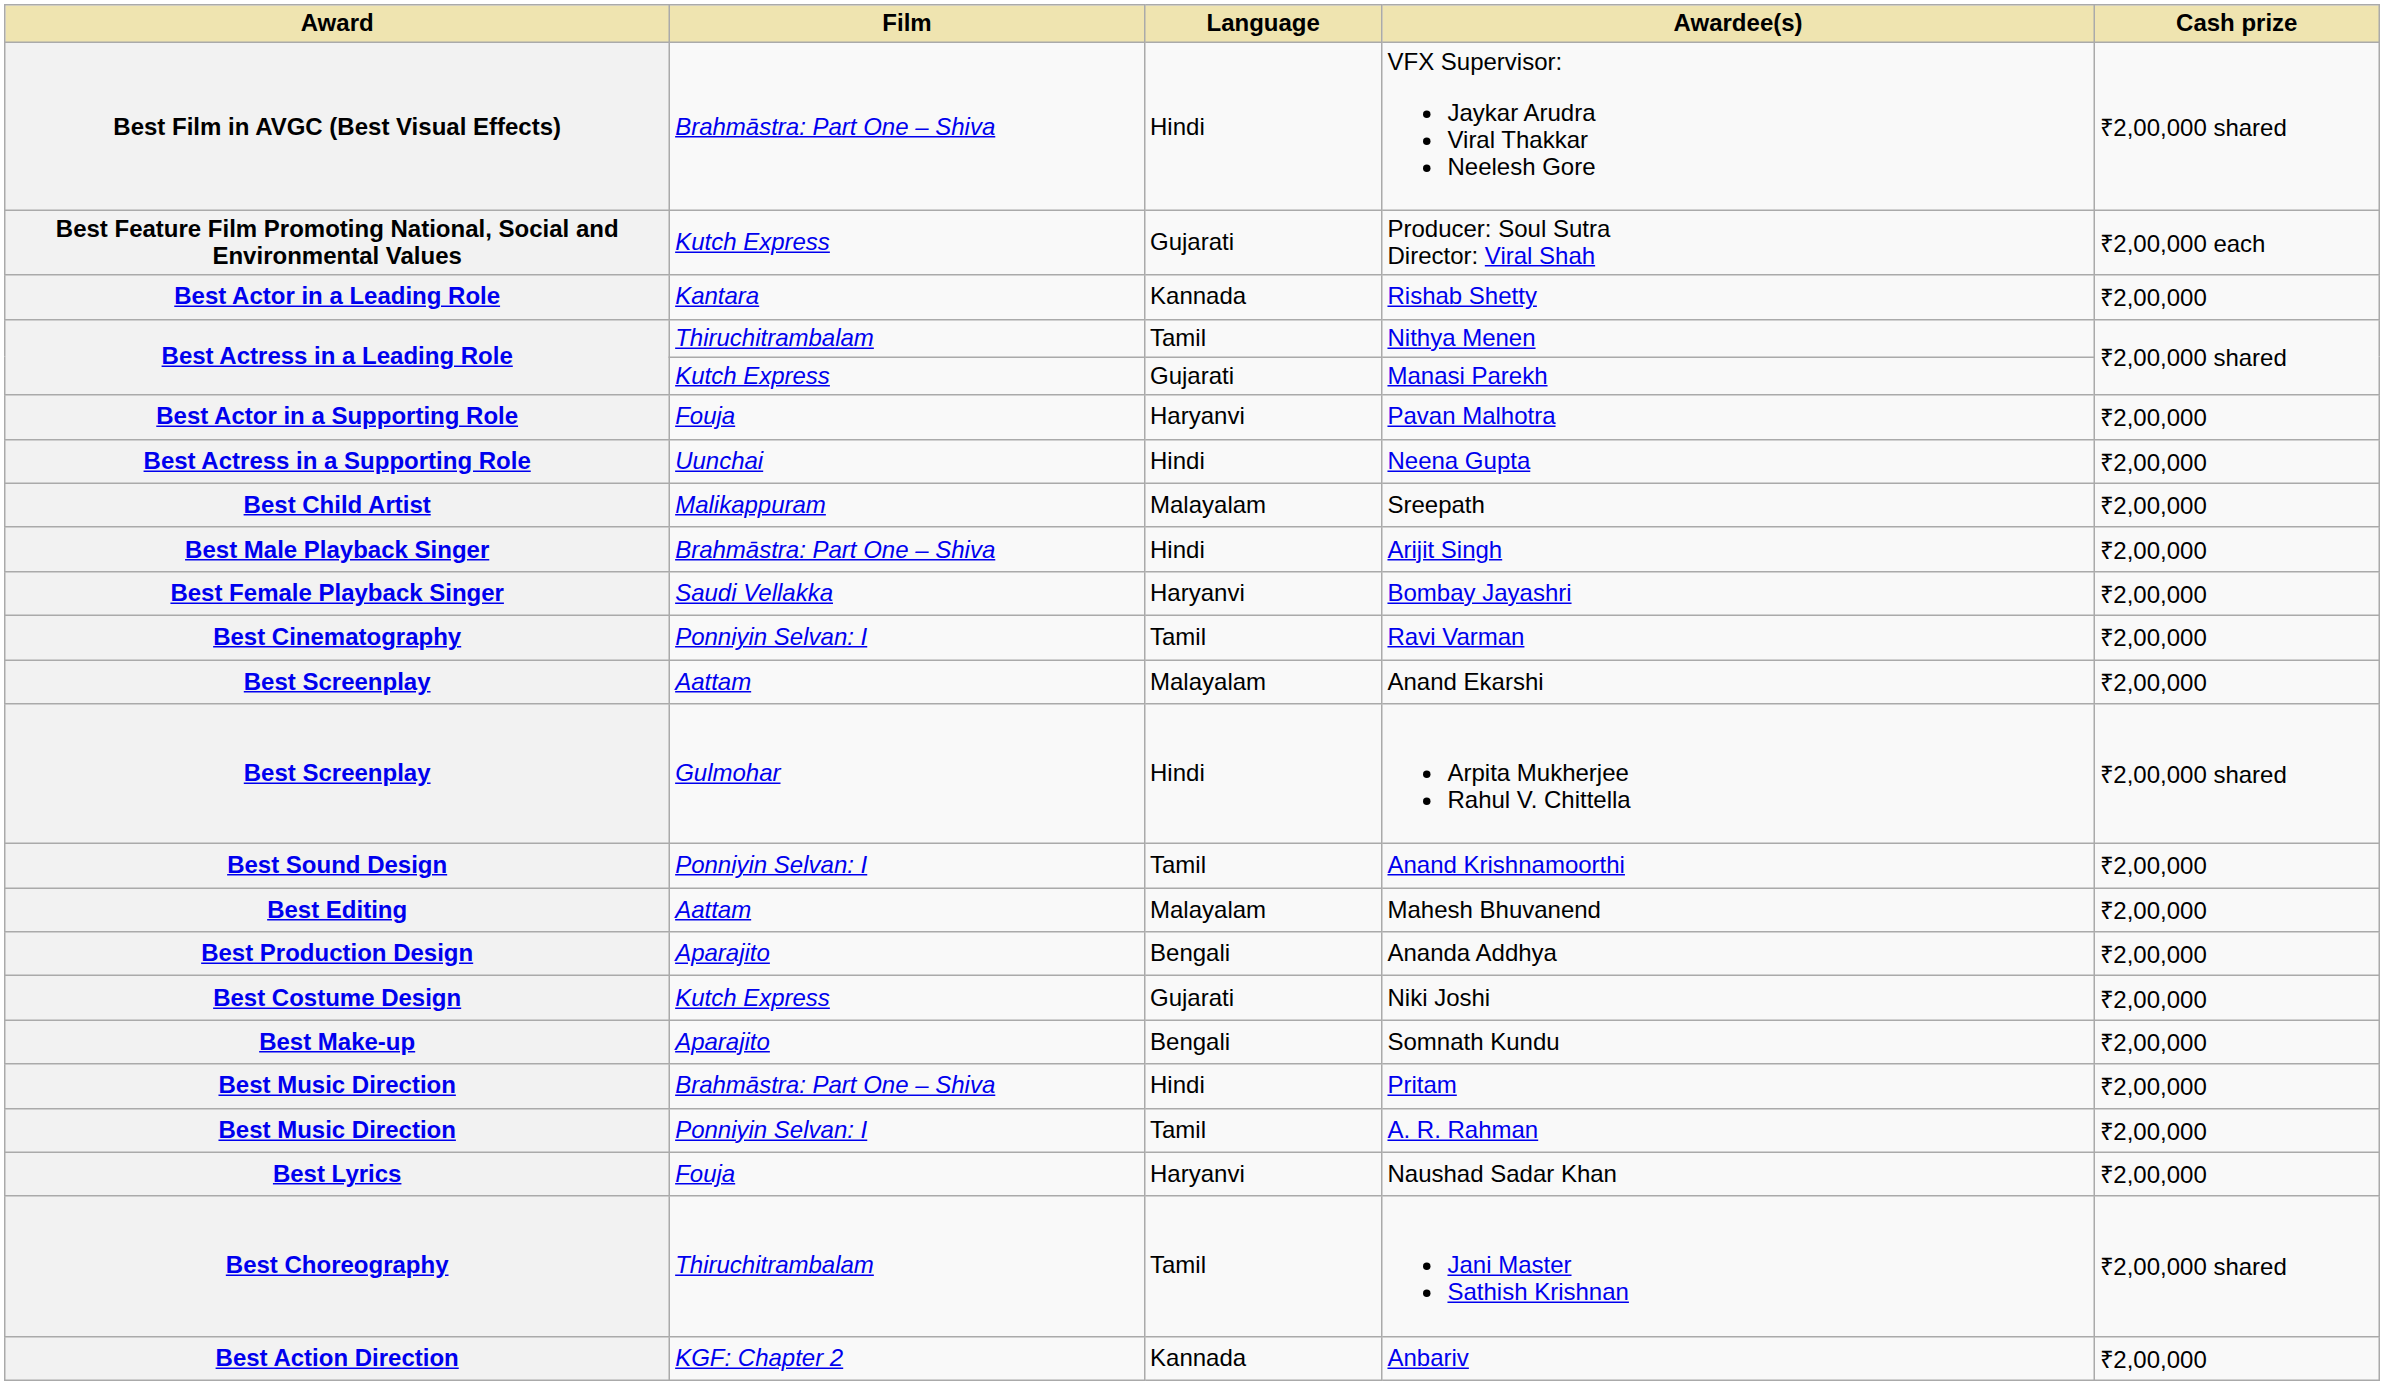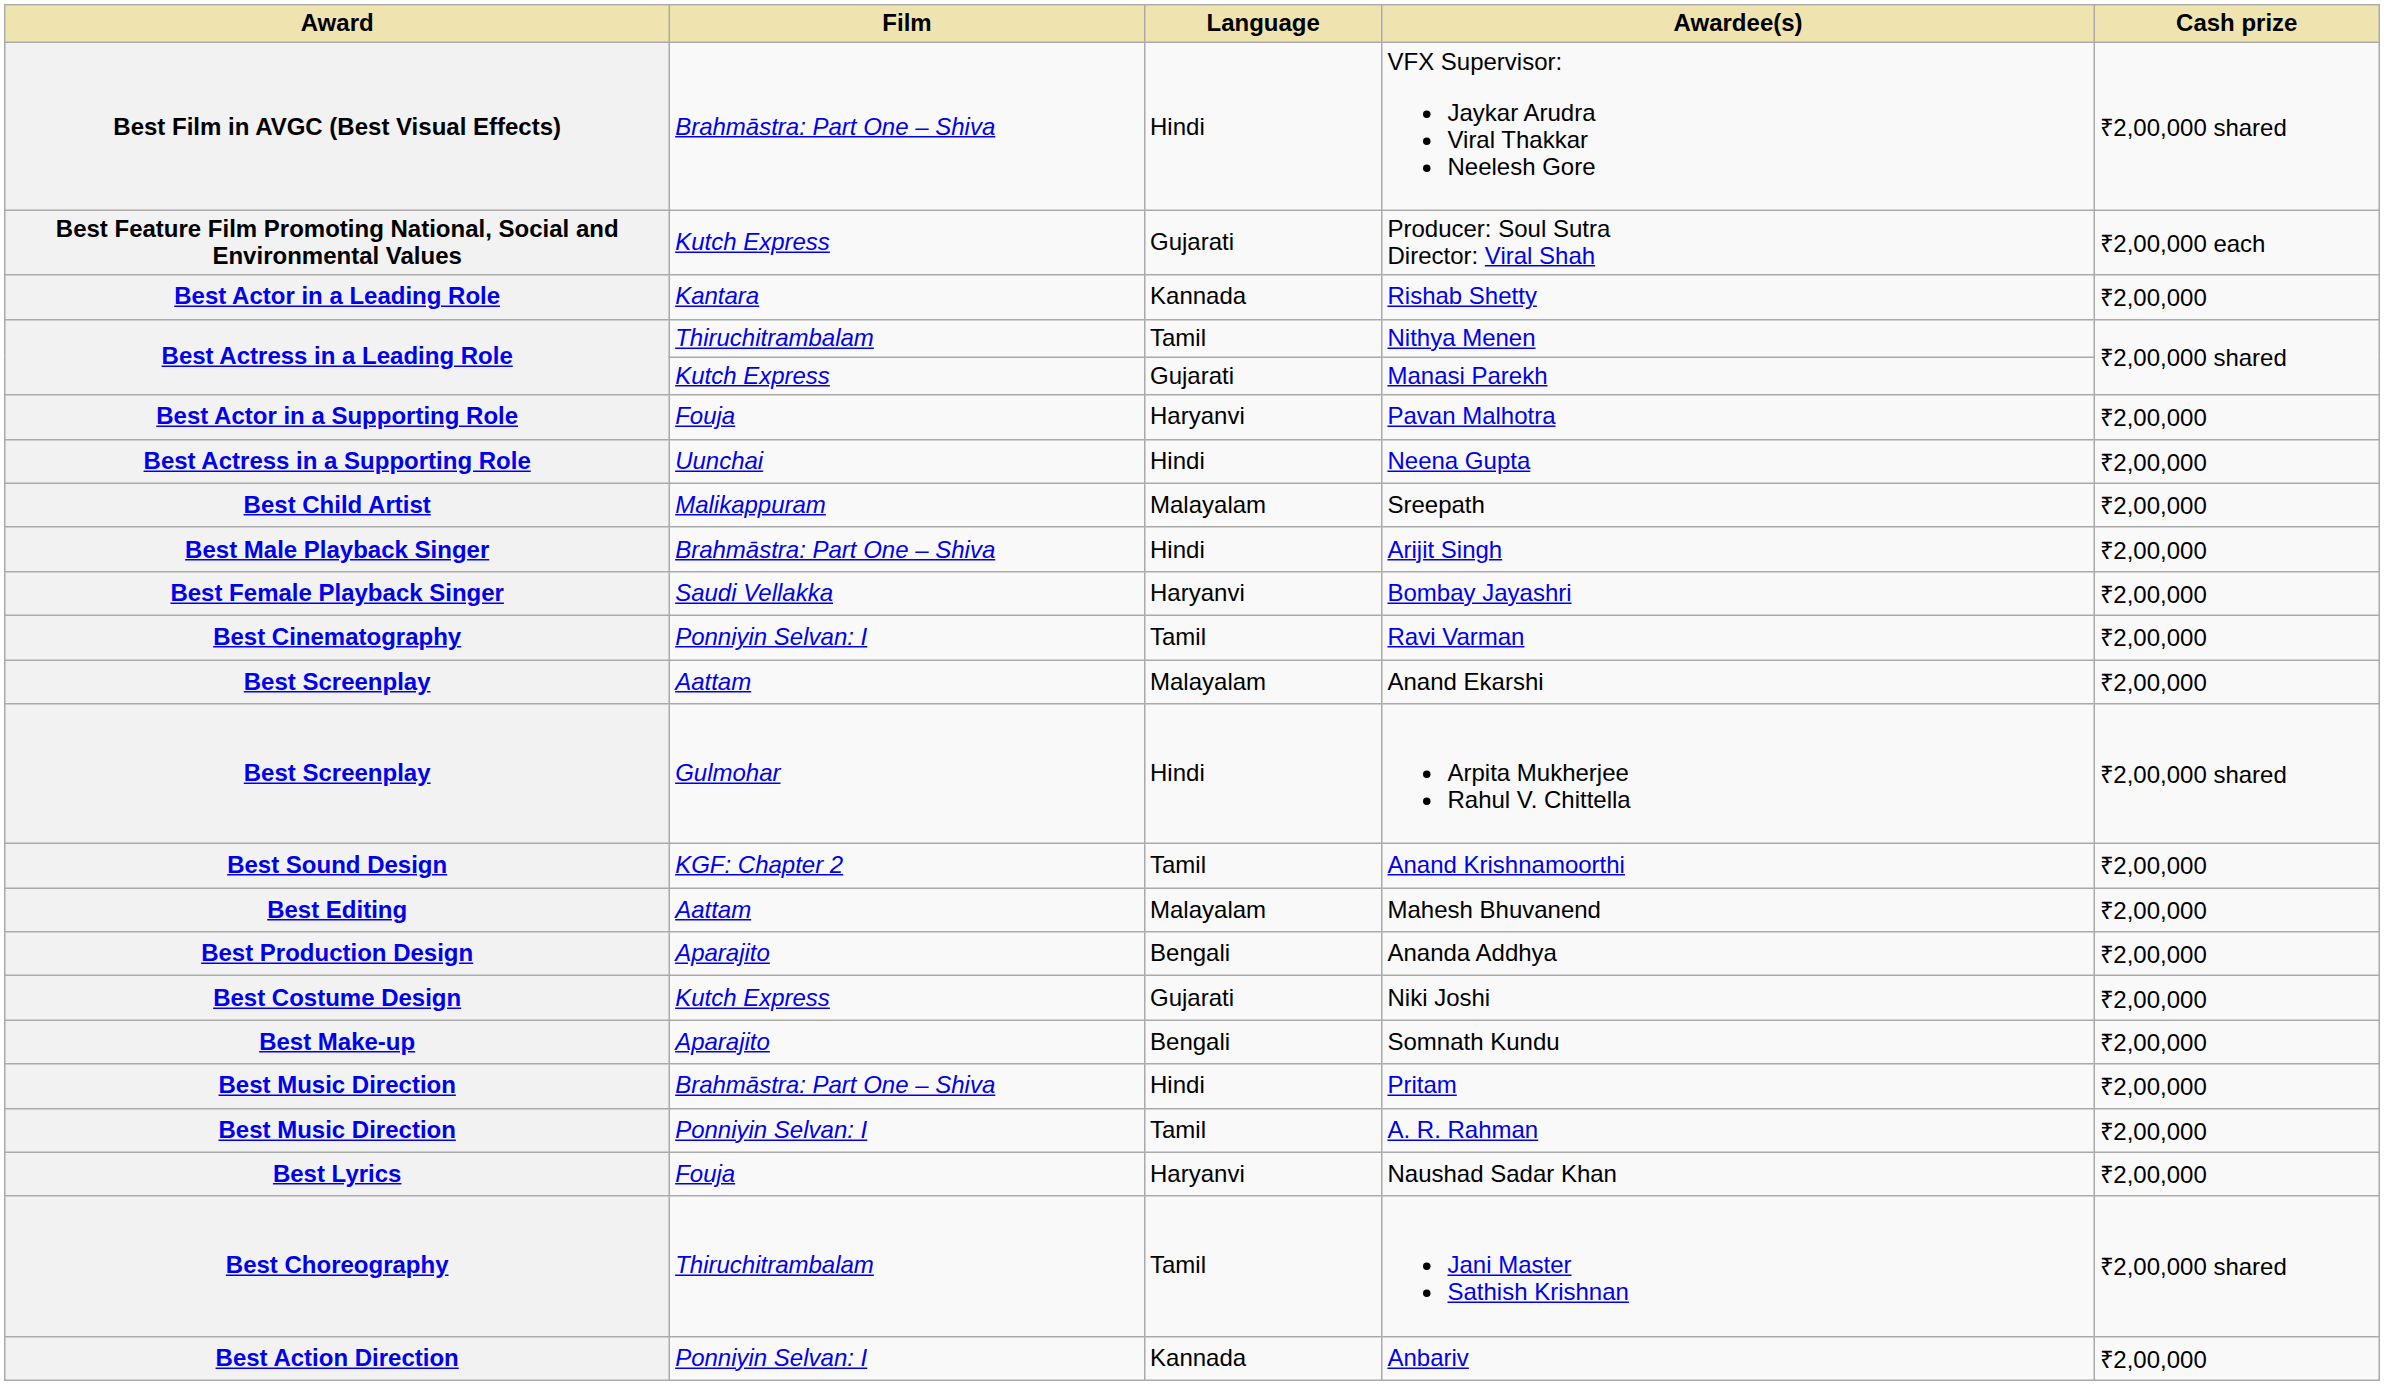Anand Krishnamoorthi | Film: Ponniyin Selvan: I -> KGF: Chapter 2
Anbariv | Film: KGF: Chapter 2 -> Ponniyin Selvan: I
